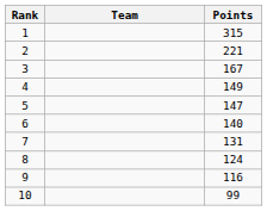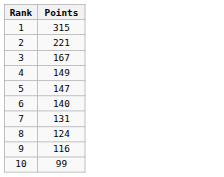- column: Team
